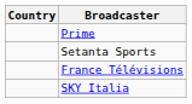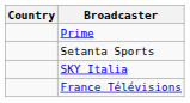rows swapped: France Télévisions <-> SKY Italia
